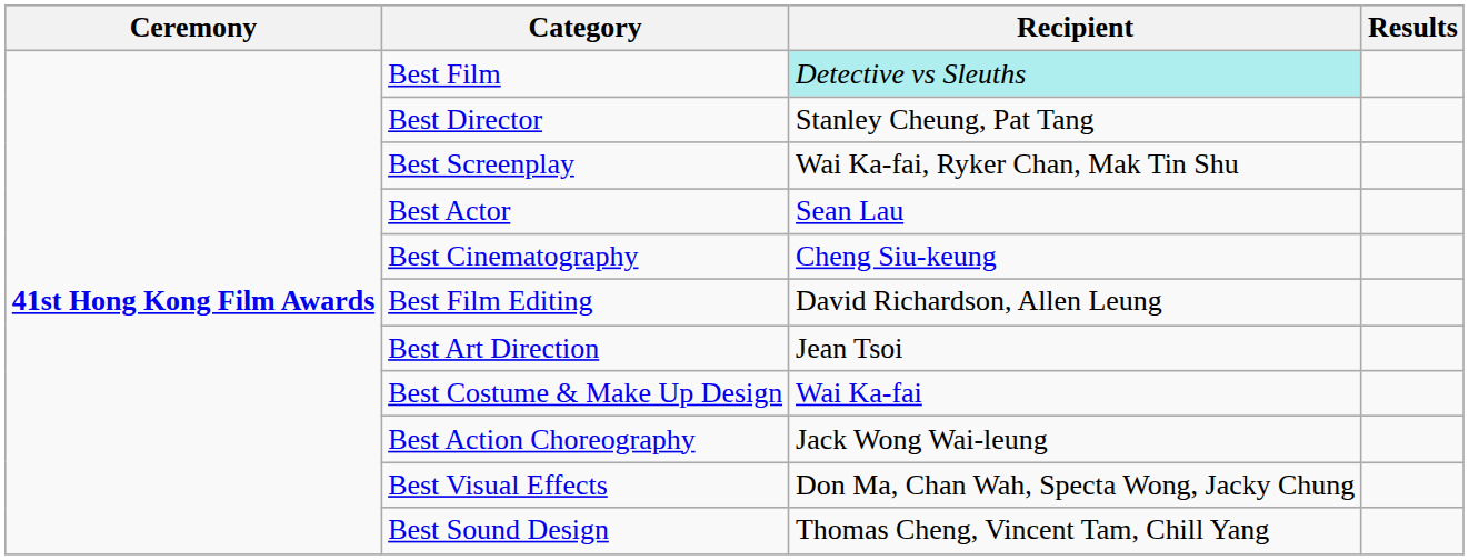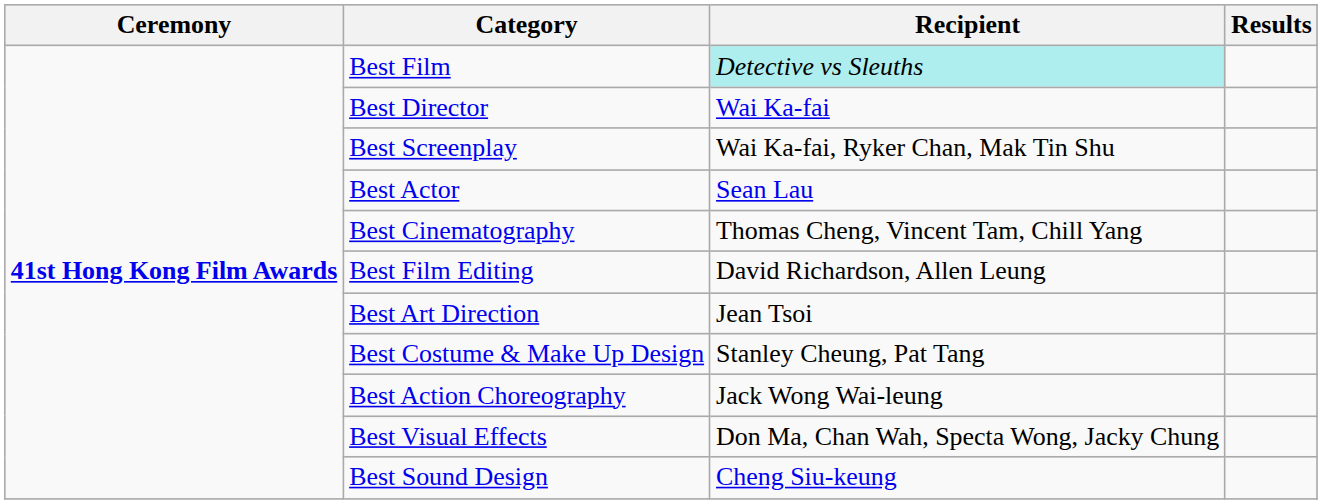Best Director | Recipient: Stanley Cheung, Pat Tang -> Wai Ka-fai
Best Cinematography | Recipient: Cheng Siu-keung -> Thomas Cheng, Vincent Tam, Chill Yang
Best Costume & Make Up Design | Recipient: Wai Ka-fai -> Stanley Cheung, Pat Tang
Best Sound Design | Recipient: Thomas Cheng, Vincent Tam, Chill Yang -> Cheng Siu-keung
